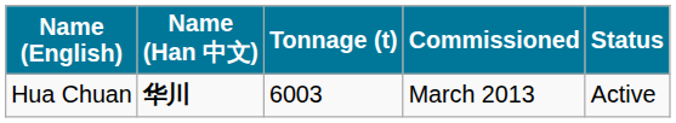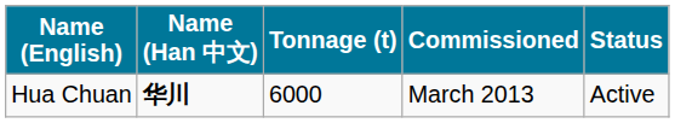Hua Chuan | Tonnage (t): 6003 -> 6000
